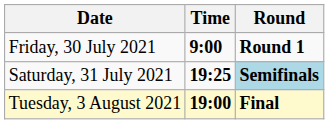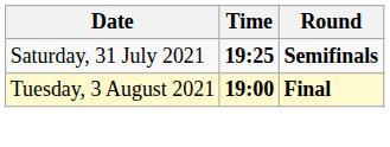- row: Friday, 30 July 2021 | 9:00 | Round 1
Saturday, 31 July 2021 | Round: lightblue background -> no background
